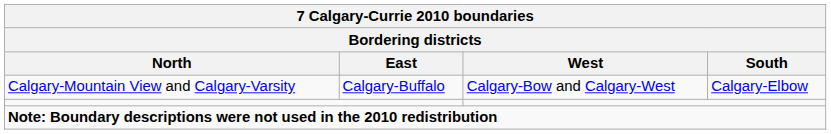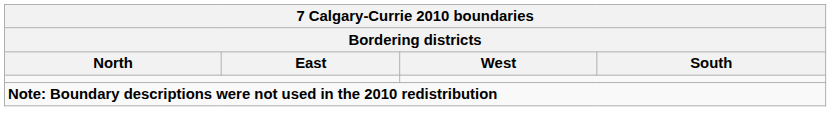- row: Calgary-Mountain View and Calgary-Varsity | Calgary-Buffalo | Calgary-Bow and Calgary-West | Calgary-Elbow
